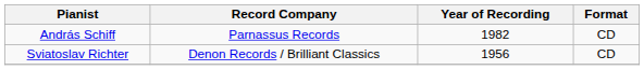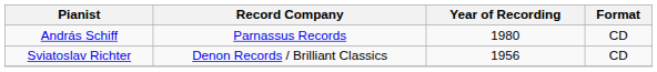András Schiff | Year of Recording: 1982 -> 1980
